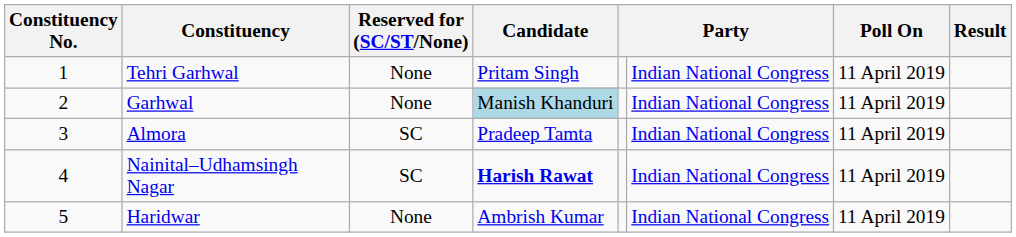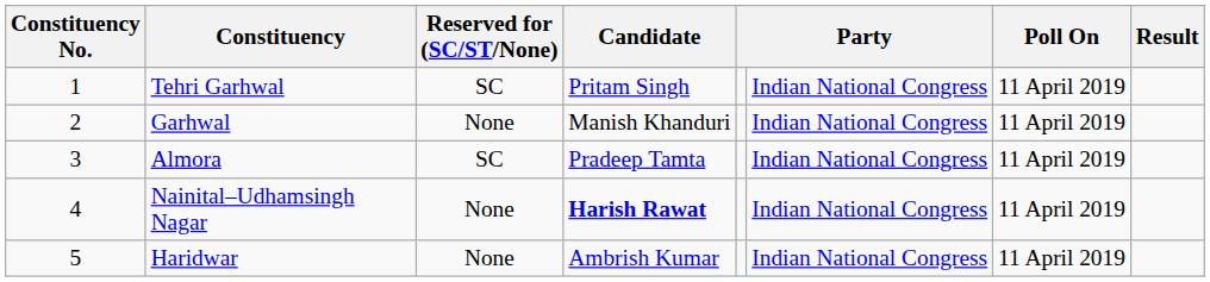Tehri Garhwal | Reserved for (SC/ST/None): None -> SC
Garhwal | Candidate: lightblue background -> no background
Nainital–Udhamsingh Nagar | Reserved for (SC/ST/None): SC -> None
